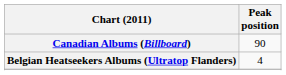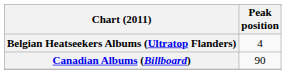rows swapped: Belgian Heatseekers Albums (Ultratop Flanders) <-> Canadian Albums (Billboard)
